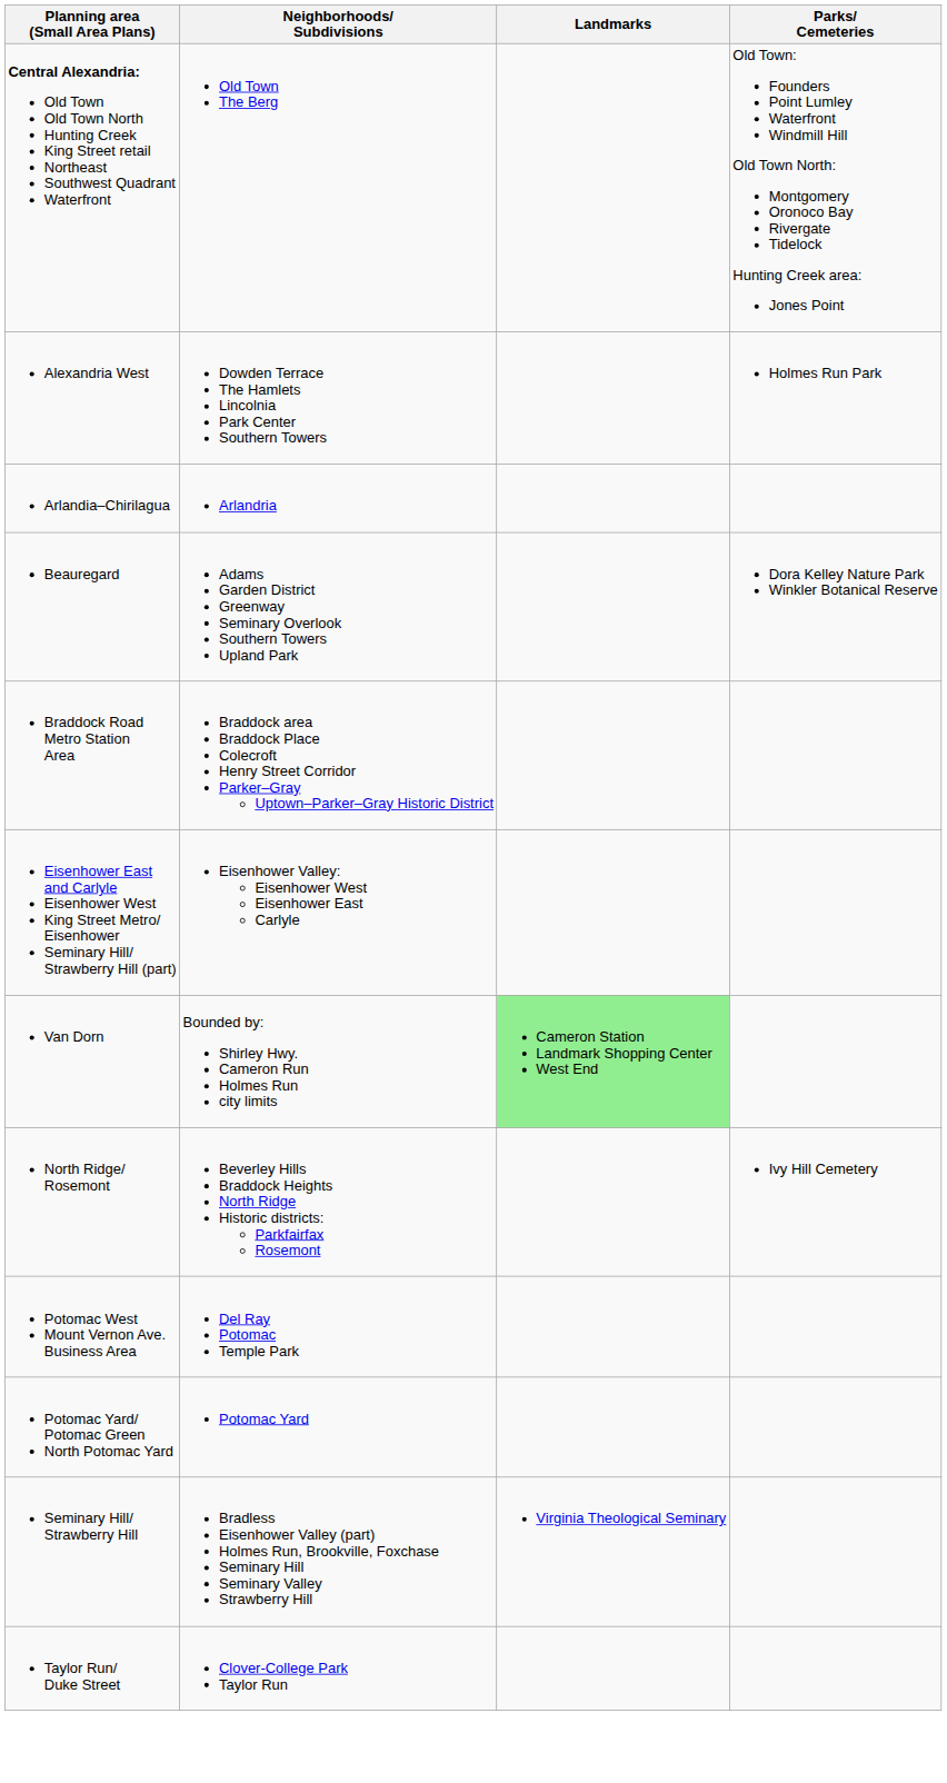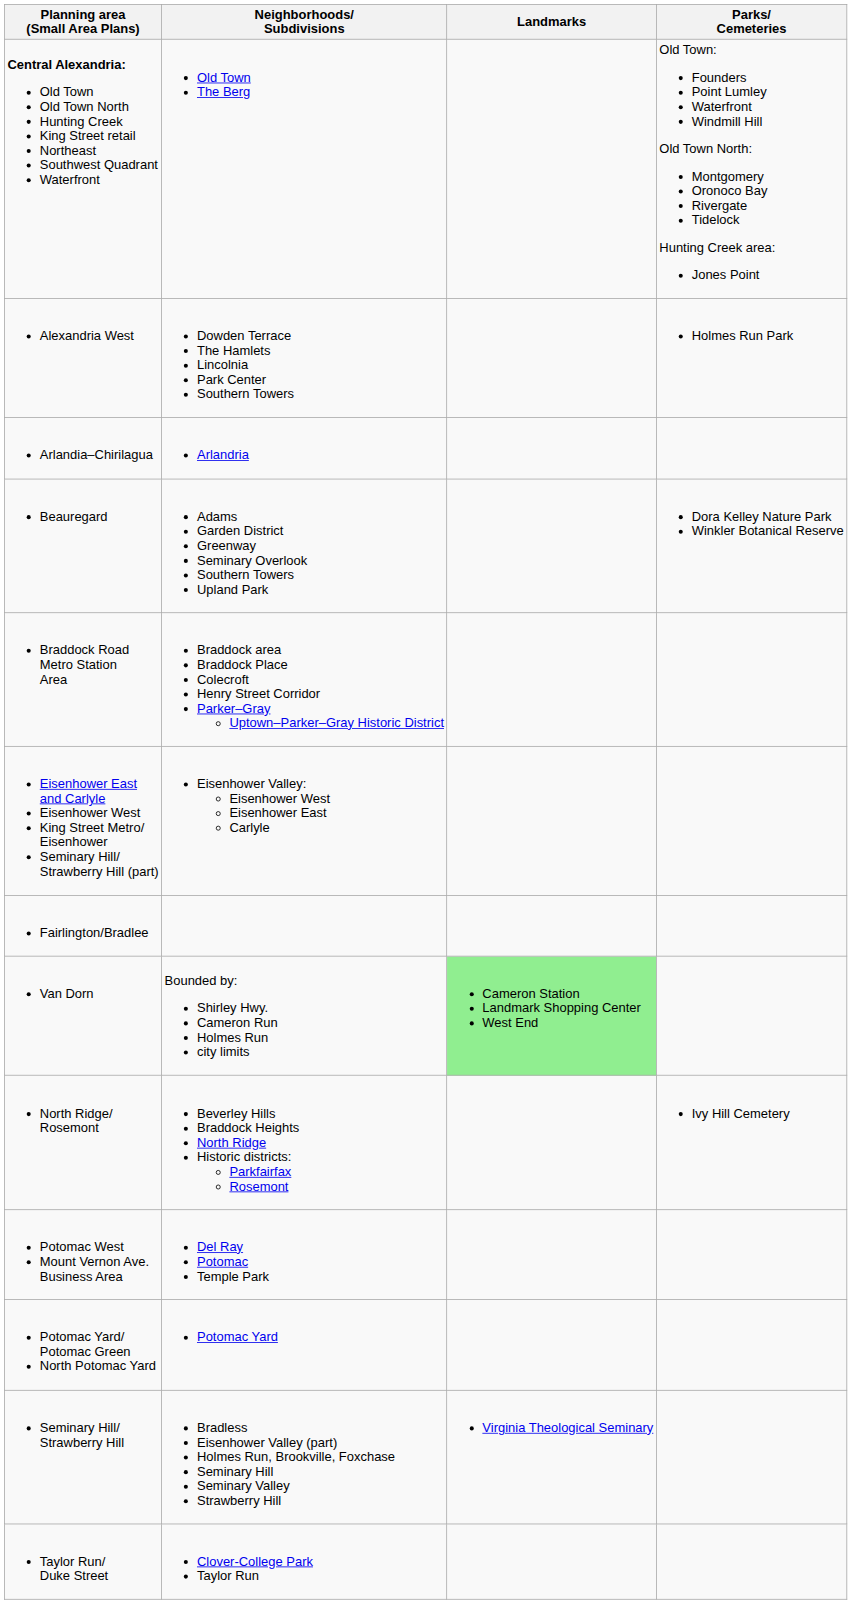+ row: Fairlington/Bradlee
